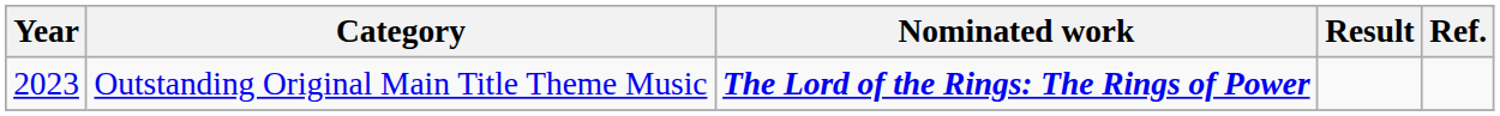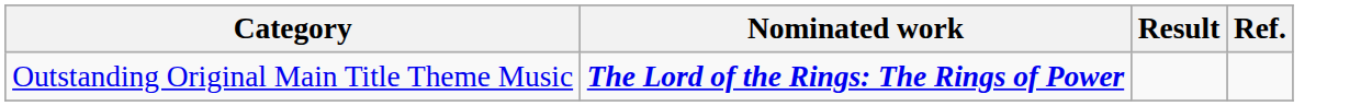- column: Year | 2023
